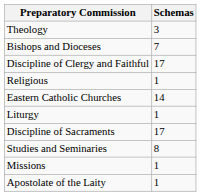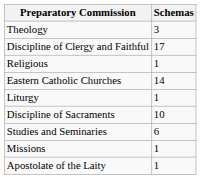- row: Bishops and Dioceses | 7
Discipline of Sacraments | Schemas: 17 -> 10
Studies and Seminaries | Schemas: 8 -> 6
